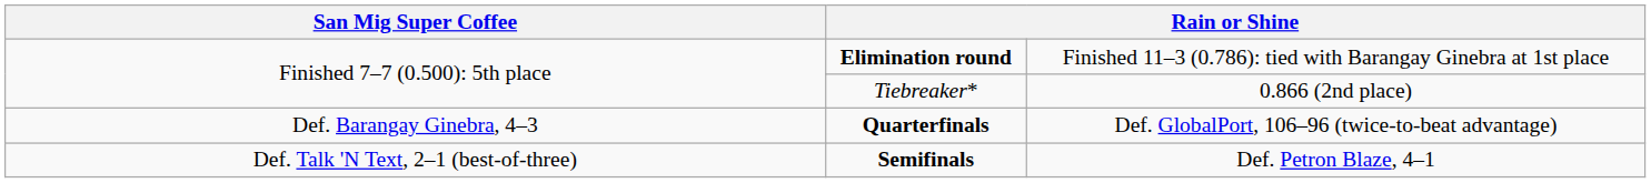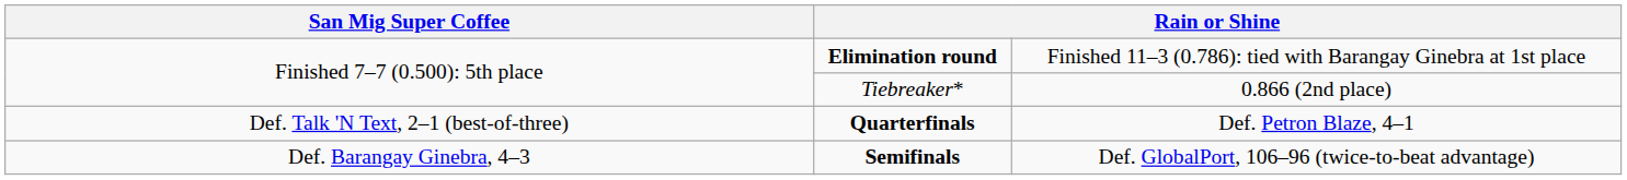Quarterfinals | column 1: Def. Barangay Ginebra, 4–3 -> Def. Talk 'N Text, 2–1 (best-of-three)
Quarterfinals | column 4: Def. GlobalPort, 106–96 (twice-to-beat advantage) -> Def. Petron Blaze, 4–1
Semifinals | column 1: Def. Talk 'N Text, 2–1 (best-of-three) -> Def. Barangay Ginebra, 4–3
Semifinals | column 4: Def. Petron Blaze, 4–1 -> Def. GlobalPort, 106–96 (twice-to-beat advantage)
